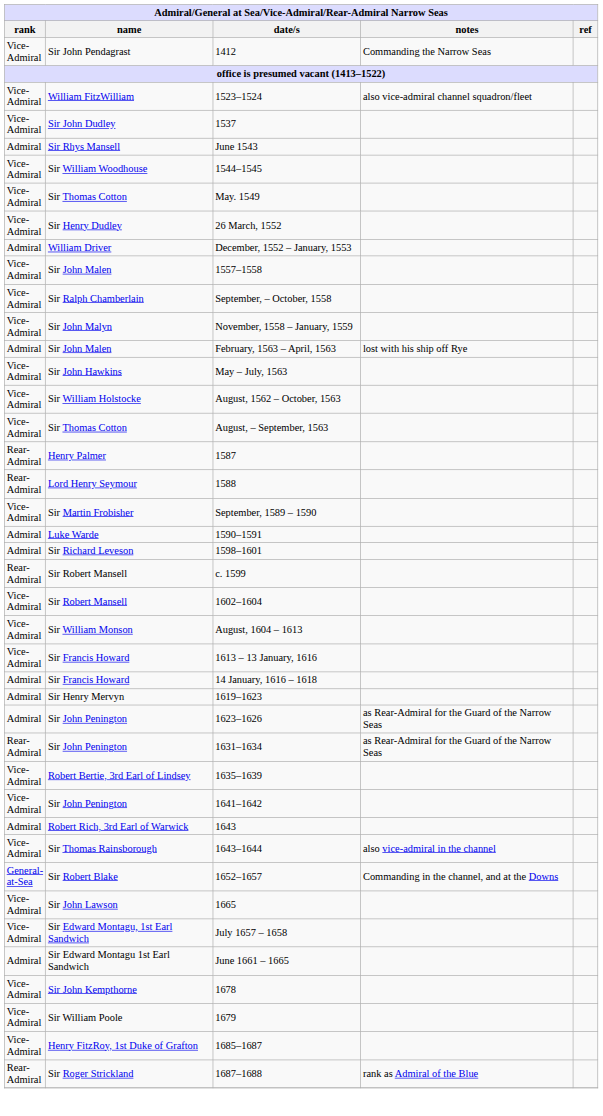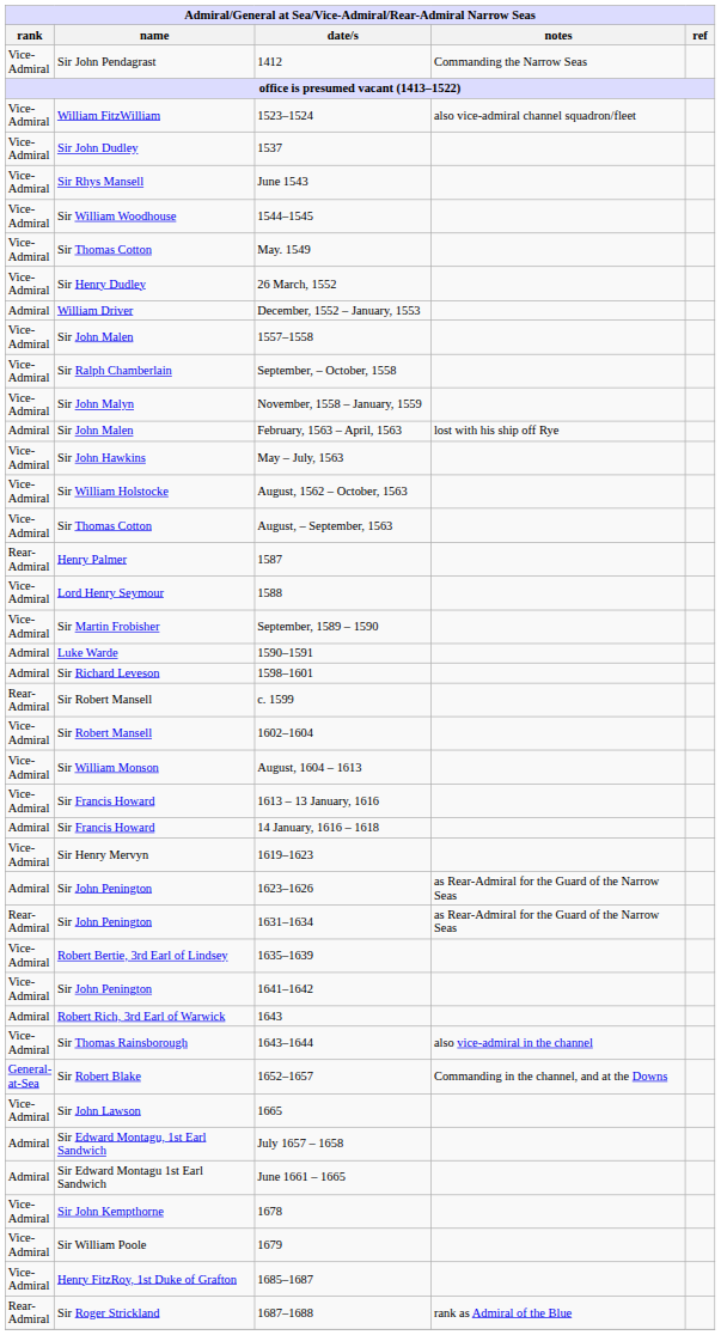June 1543 | rank: Admiral -> Vice-Admiral
1588 | rank: Rear-Admiral -> Vice-Admiral
1619–1623 | rank: Admiral -> Vice-Admiral
July 1657 – 1658 | rank: Vice-Admiral -> Admiral
